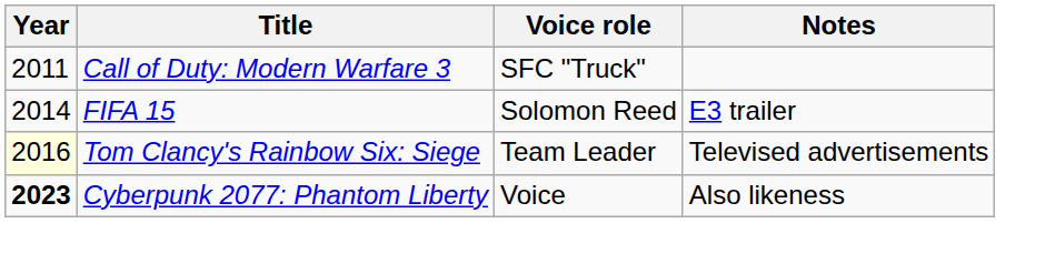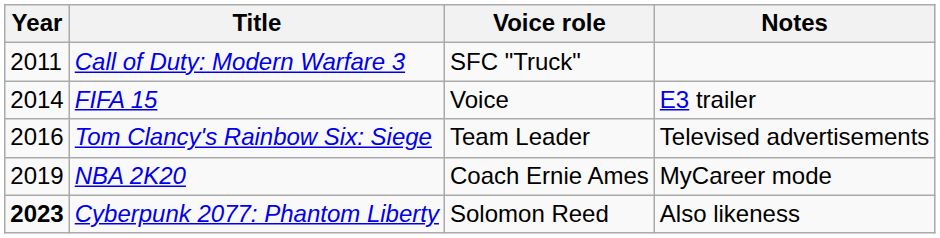FIFA 15 | Voice role: Solomon Reed -> Voice
Tom Clancy's Rainbow Six: Siege | Year: lightyellow background -> no background
+ row: 2019 | NBA 2K20 | Coach Ernie Ames | MyCareer mode
Cyberpunk 2077: Phantom Liberty | Voice role: Voice -> Solomon Reed
